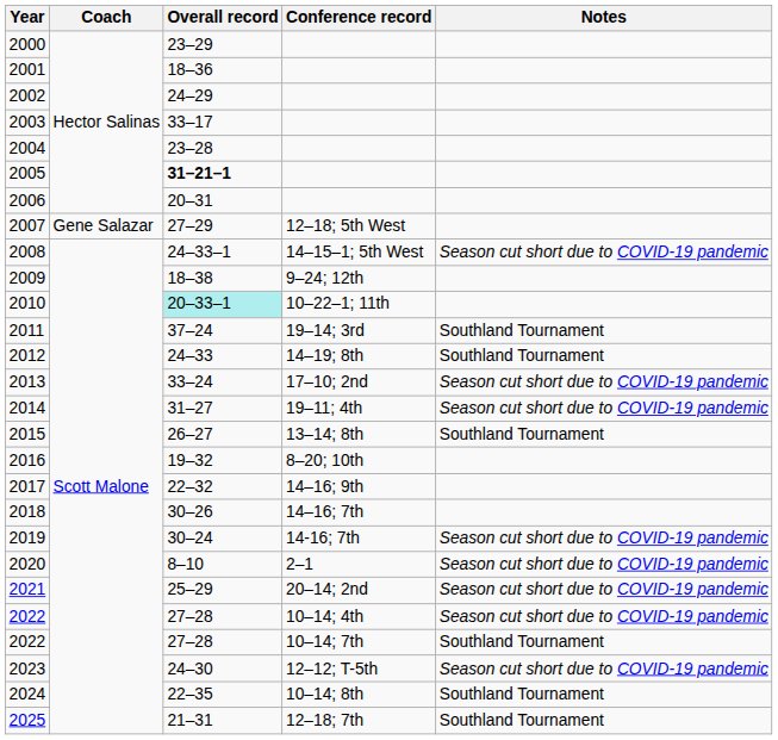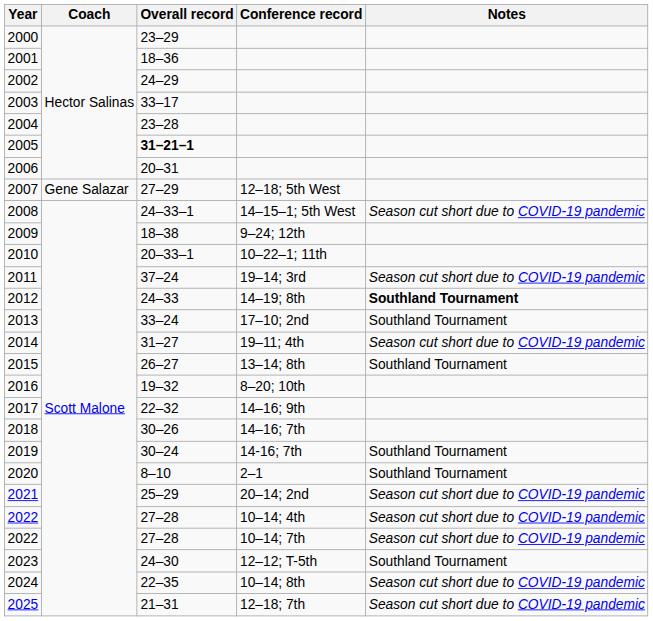2010 | Overall record: paleturquoise background -> no background
2011 | Notes: Southland Tournament -> Season cut short due to COVID-19 pandemic
2012 | Notes: normal -> bold
2013 | Notes: Season cut short due to COVID-19 pandemic -> Southland Tournament
2019 | Notes: Season cut short due to COVID-19 pandemic -> Southland Tournament
2020 | Notes: Season cut short due to COVID-19 pandemic -> Southland Tournament
2022 / 10–14; 7th | Notes: Southland Tournament -> Season cut short due to COVID-19 pandemic
2023 | Notes: Season cut short due to COVID-19 pandemic -> Southland Tournament
2024 | Notes: Southland Tournament -> Season cut short due to COVID-19 pandemic
2025 | Notes: Southland Tournament -> Season cut short due to COVID-19 pandemic
